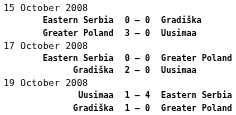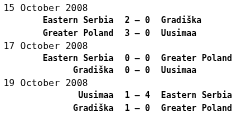Eastern Serbia / Gradiška | column 2: 0 – 0 -> 2 – 0
Gradiška / Uusimaa | column 2: 2 – 0 -> 0 – 0
